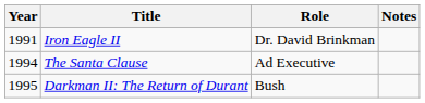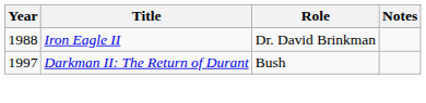Iron Eagle II | Year: 1991 -> 1988
- row: 1994 | The Santa Clause | Ad Executive
Darkman II: The Return of Durant | Year: 1995 -> 1997
